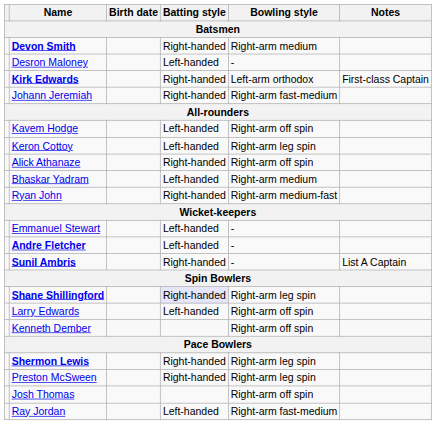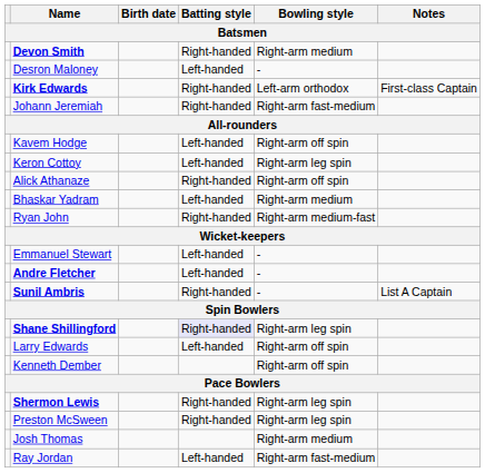Josh Thomas | Bowling style: Right-arm off spin -> Right-arm medium
